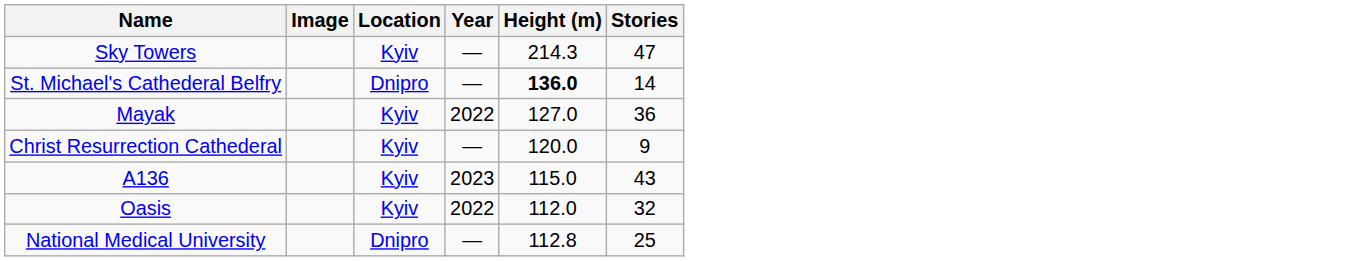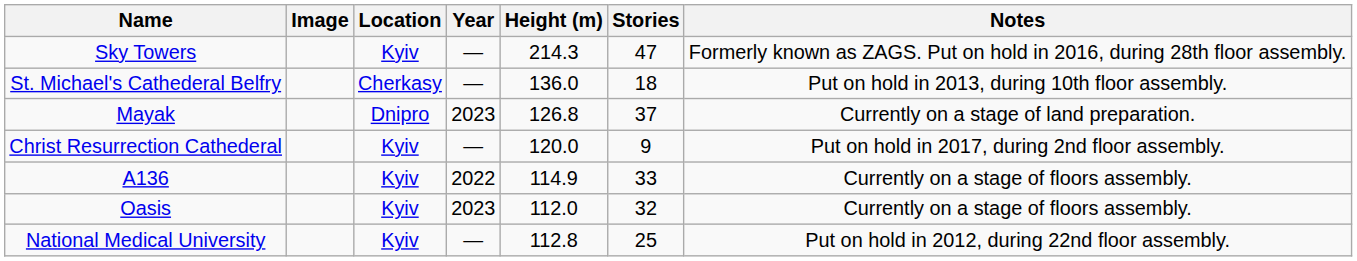+ column: Notes | Formerly known as ZAGS. Put on hold in 2016, during 28th floor assembly. | Put on hold in 2013, during 10th floor assembly. | Currently on a stage of land preparation. | Put on hold in 2017, during 2nd floor assembly. | Currently on a stage of floors assembly. | Currently on a stage of floors assembly. | Put on hold in 2012, during 22nd floor assembly.
St. Michael's Cathederal Belfry | Location: Dnipro -> Cherkasy
St. Michael's Cathederal Belfry | Height (m): bold -> normal
St. Michael's Cathederal Belfry | Stories: 14 -> 18
Mayak | Location: Kyiv -> Dnipro
Mayak | Year: 2022 -> 2023
Mayak | Height (m): 127.0 -> 126.8
Mayak | Stories: 36 -> 37
A136 | Year: 2023 -> 2022
A136 | Height (m): 115.0 -> 114.9
A136 | Stories: 43 -> 33
Oasis | Year: 2022 -> 2023
National Medical University | Location: Dnipro -> Kyiv
